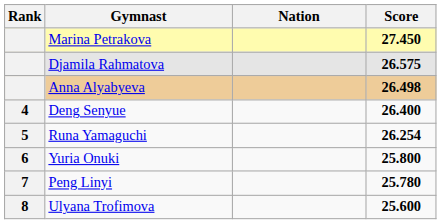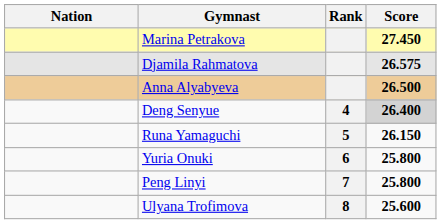columns swapped: Rank <-> Nation
Anna Alyabyeva | Score: 26.498 -> 26.500
Deng Senyue | Score: no background -> lightgrey background
Runa Yamaguchi | Score: 26.254 -> 26.150
Peng Linyi | Score: 25.780 -> 25.800
